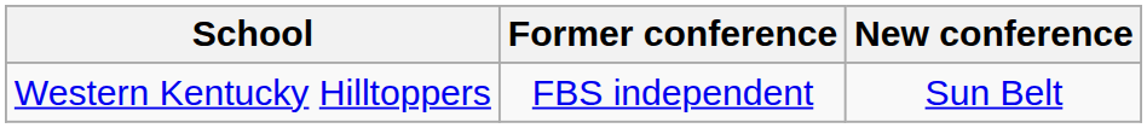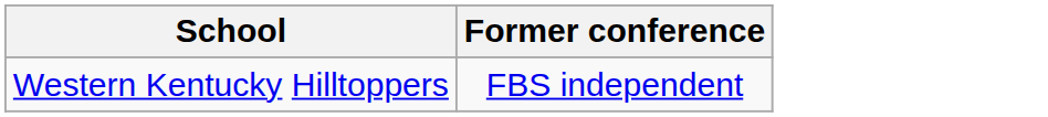- column: New conference | Sun Belt
